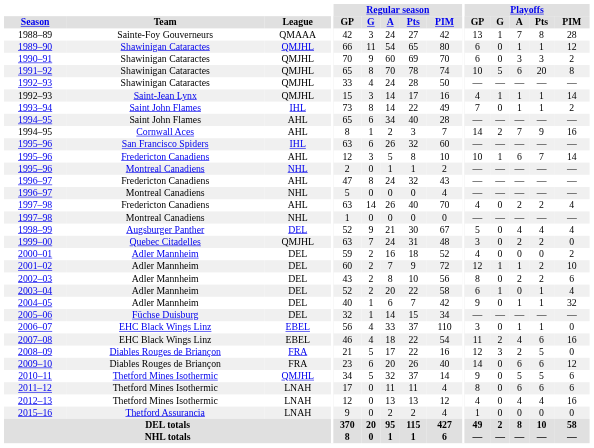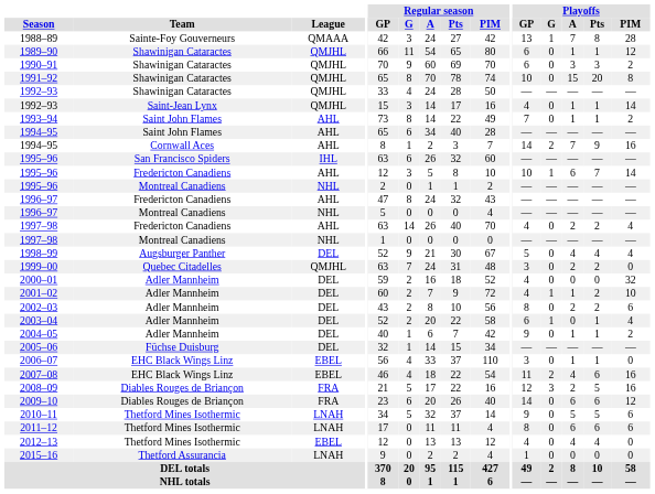1991–92 | Playoffs / G: 5 -> 0
1991–92 | Playoffs / A: 6 -> 15
1992–93 / Saint-Jean Lynx | Playoffs / G: 1 -> 0
1993–94 | League: IHL -> AHL
2000–01 | Playoffs / PIM: 2 -> 32
2001–02 | Playoffs / GP: 12 -> 4
2004–05 | Playoffs / PIM: 32 -> 2
2008–09 | Playoffs / PIM: 0 -> 16
2010–11 | League: QMJHL -> LNAH
2012–13 | League: LNAH -> EBEL
2012–13 | Playoffs / PIM: 16 -> 0
